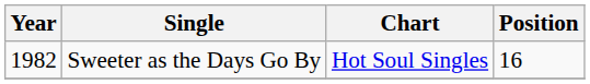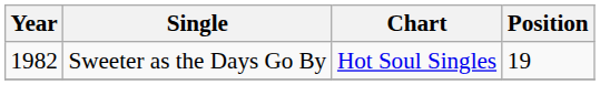Sweeter as the Days Go By | Position: 16 -> 19
